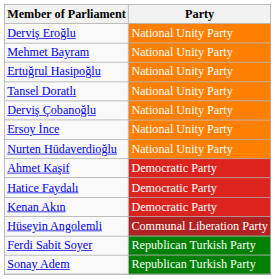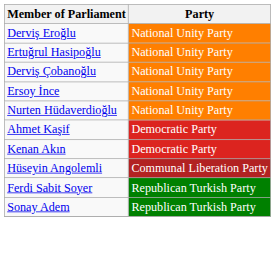- row: Mehmet Bayram | National Unity Party
- row: Tansel Doratlı | National Unity Party
- row: Hatice Faydalı | Democratic Party
